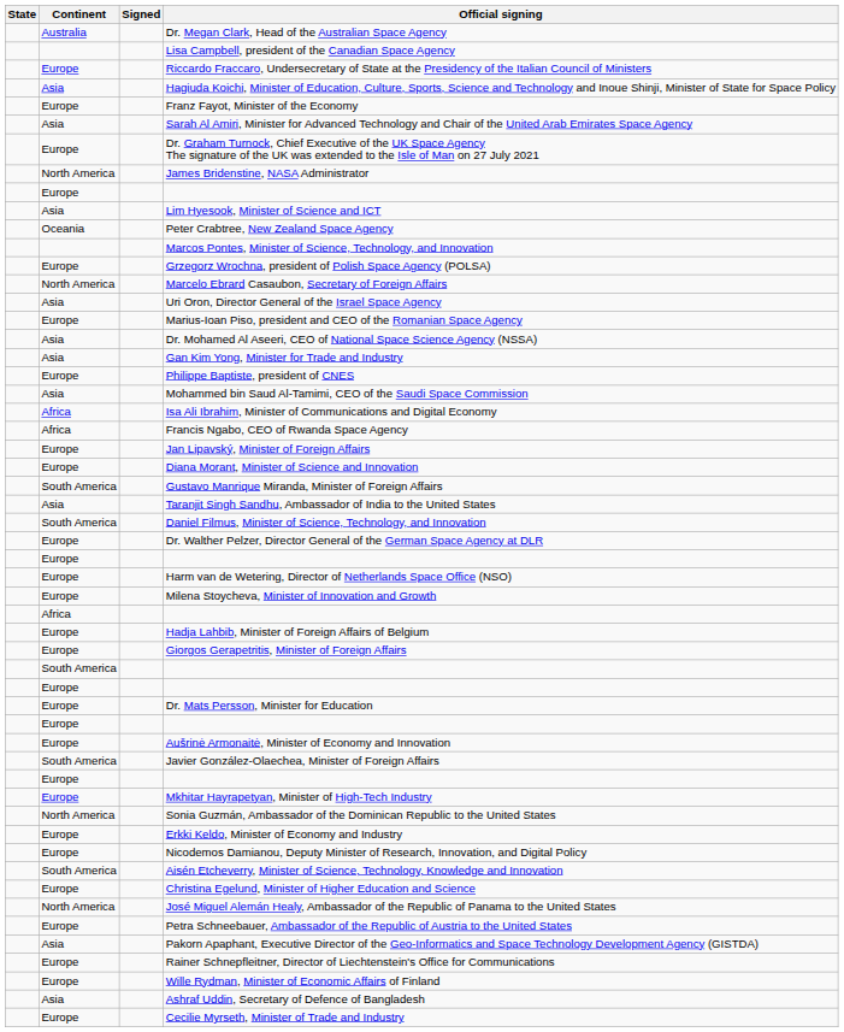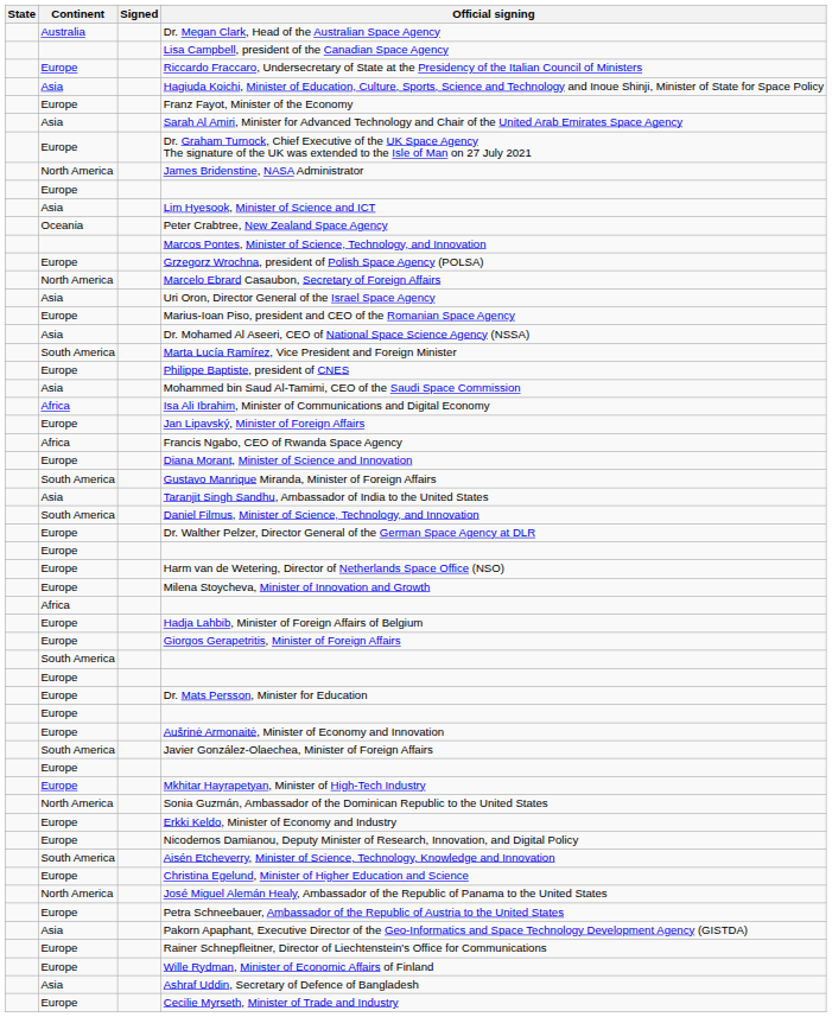- row: Asia | Gan Kim Yong, Minister for Trade and Industry
+ row: South America | Marta Lucía Ramírez, Vice President and Foreign Minister
rows swapped: Francis Ngabo, CEO of Rwanda Space Agency <-> Jan Lipavský, Minister of Foreign Affairs
